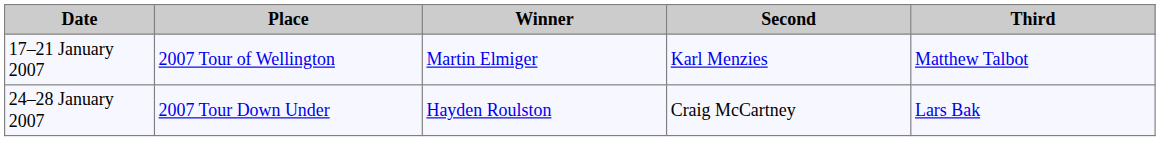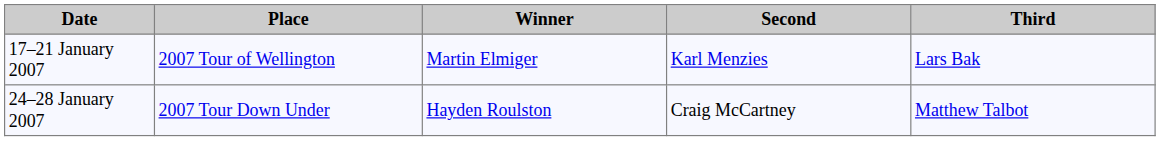17–21 January 2007 | Third: Matthew Talbot -> Lars Bak
24–28 January 2007 | Third: Lars Bak -> Matthew Talbot
